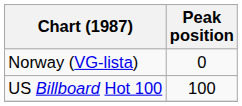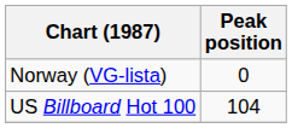US Billboard Hot 100 | Peak position: 100 -> 104
